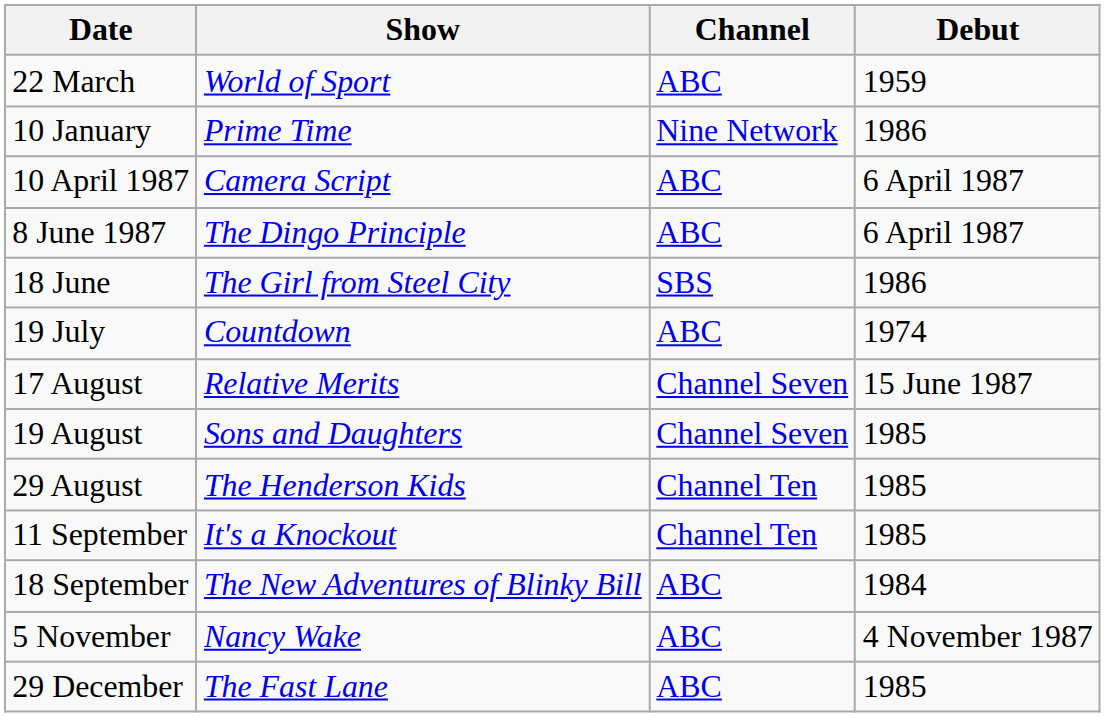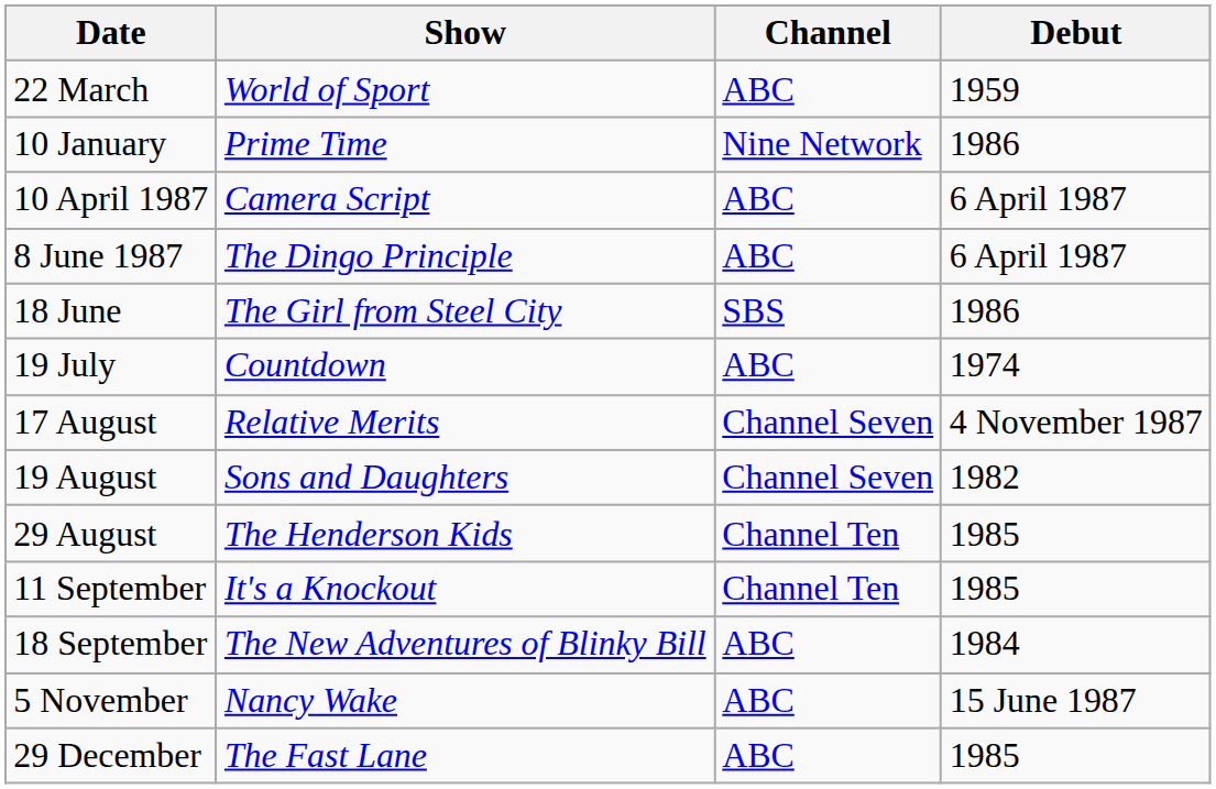17 August | Debut: 15 June 1987 -> 4 November 1987
19 August | Debut: 1985 -> 1982
5 November | Debut: 4 November 1987 -> 15 June 1987
